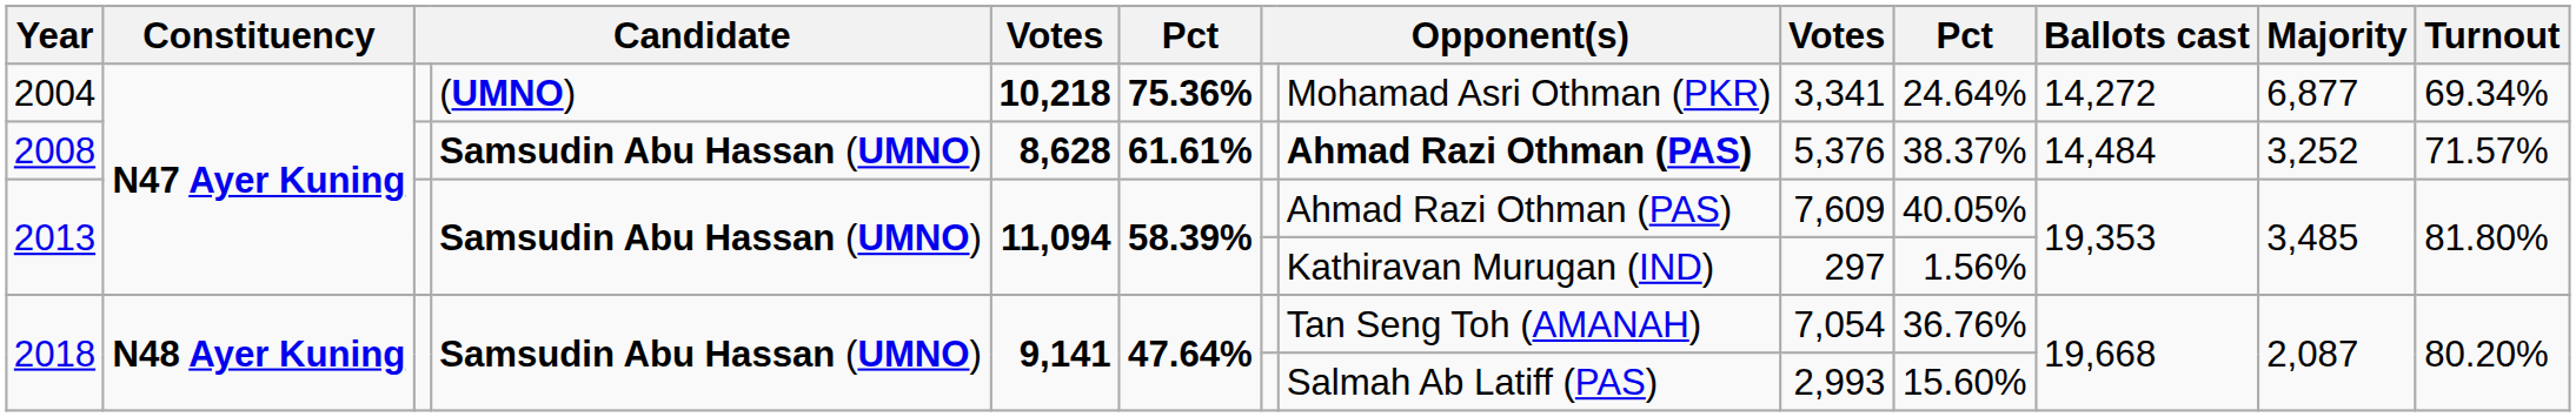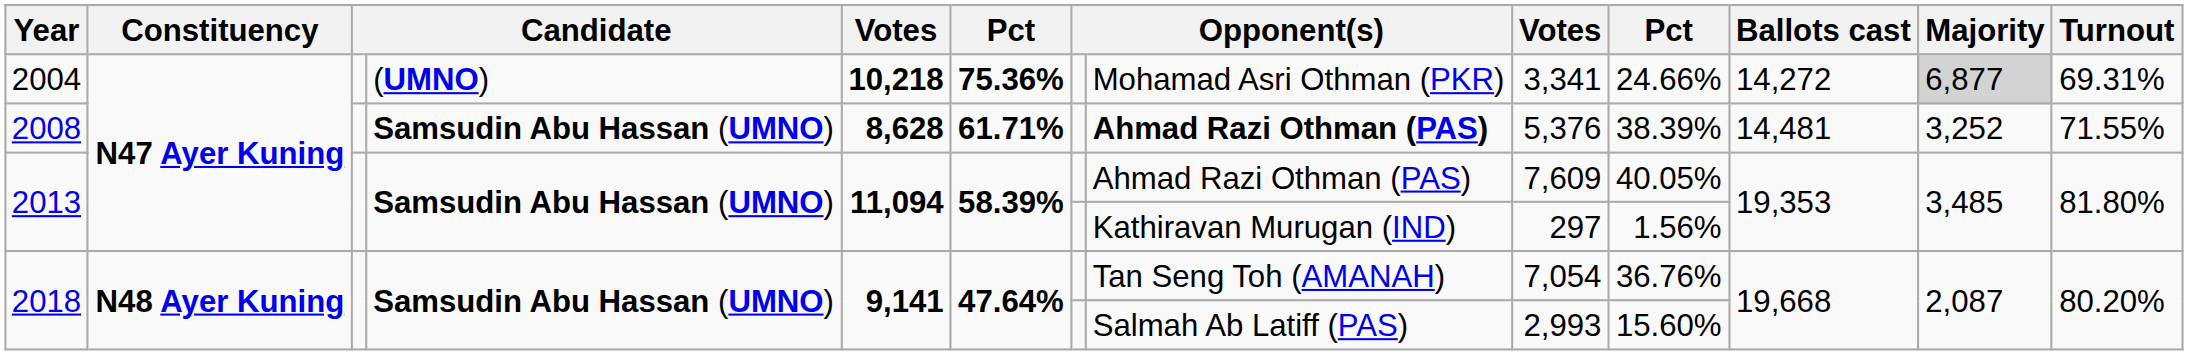2004 | column 10: 24.64% -> 24.66%
2004 | Majority: no background -> lightgrey background
2004 | Turnout: 69.34% -> 69.31%
2008 | column 6: 61.61% -> 61.71%
2008 | column 10: 38.37% -> 38.39%
2008 | Ballots cast: 14,484 -> 14,481
2008 | Turnout: 71.57% -> 71.55%
